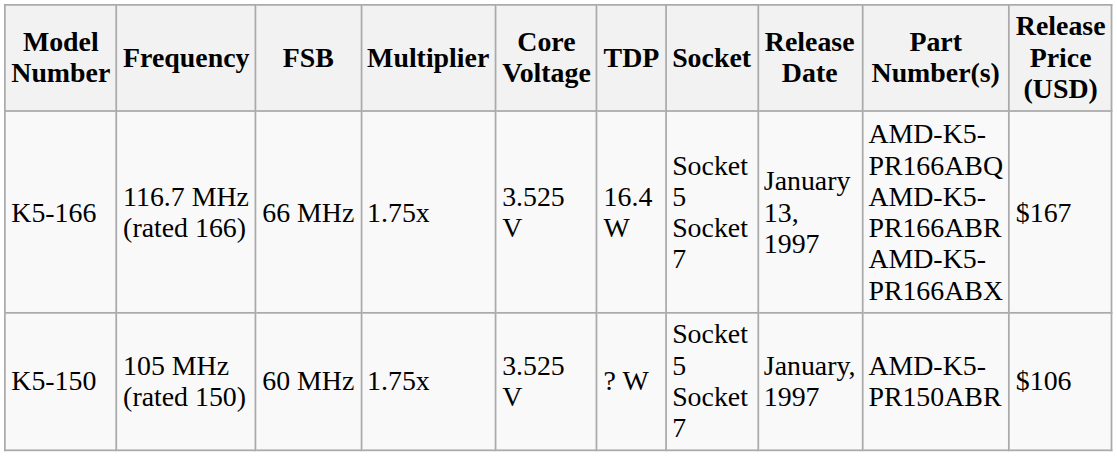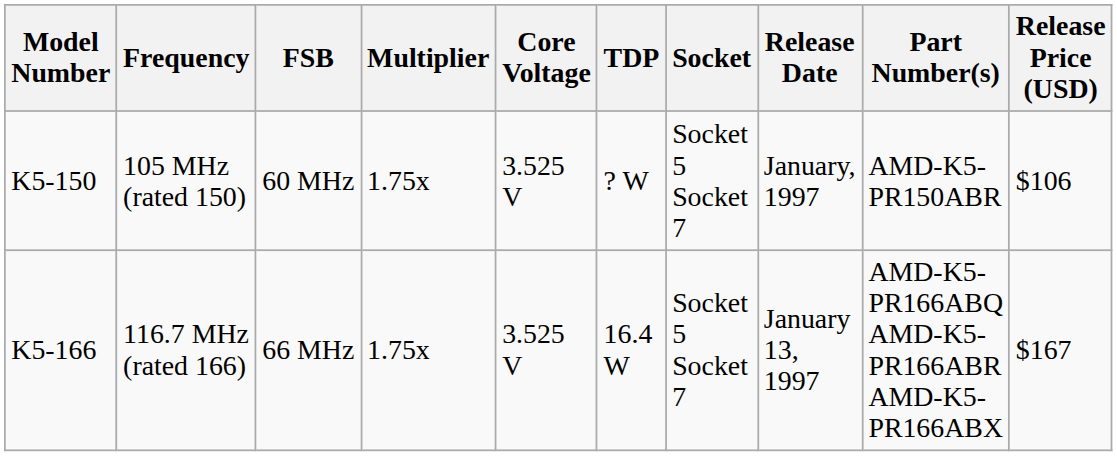rows swapped: 105 MHz (rated 150) <-> 116.7 MHz (rated 166)
